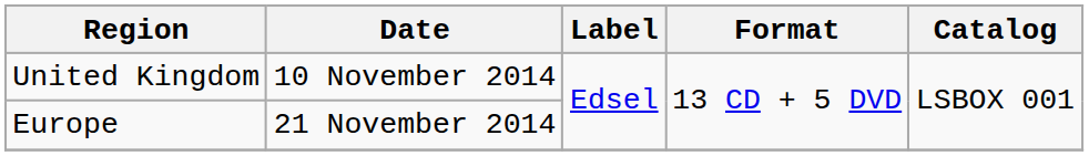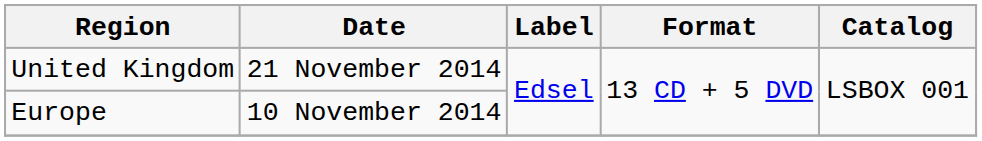United Kingdom | Date: 10 November 2014 -> 21 November 2014
Europe | Date: 21 November 2014 -> 10 November 2014
